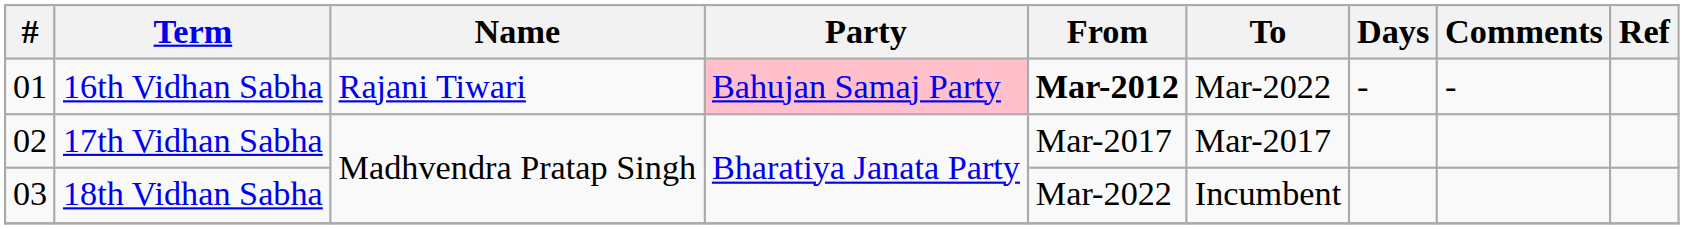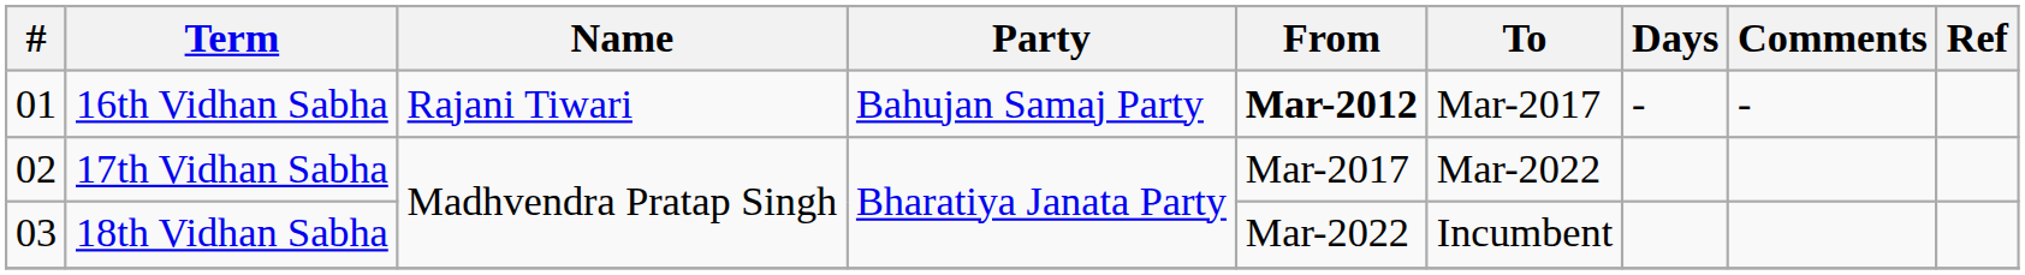16th Vidhan Sabha | Party: pink background -> no background
16th Vidhan Sabha | To: Mar-2022 -> Mar-2017
17th Vidhan Sabha | To: Mar-2017 -> Mar-2022
